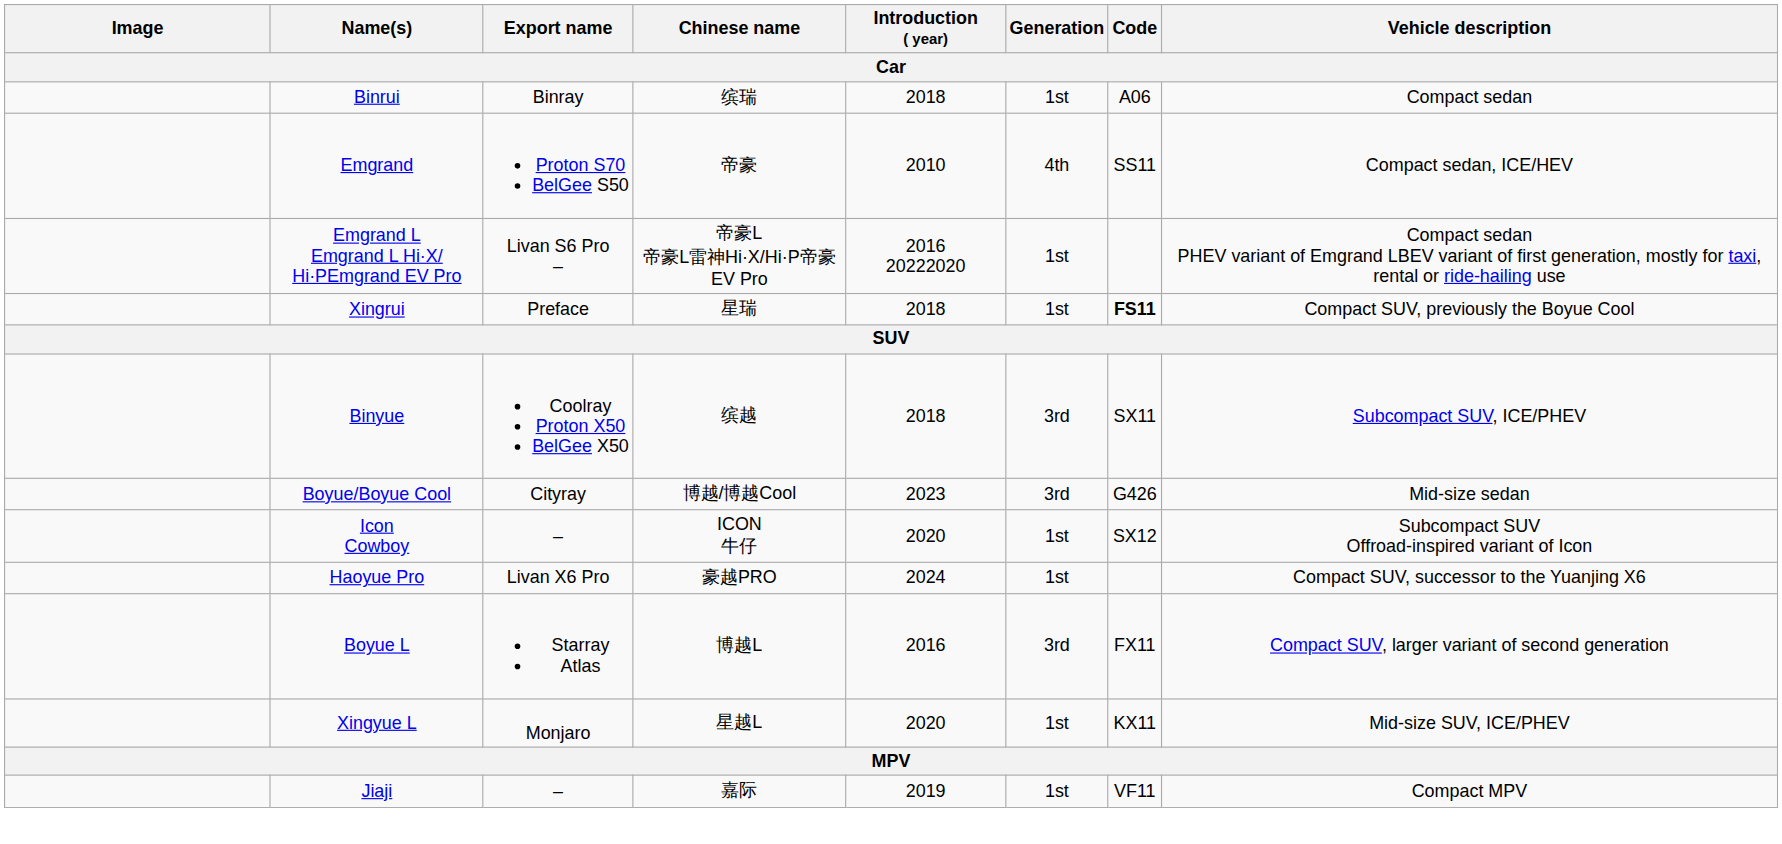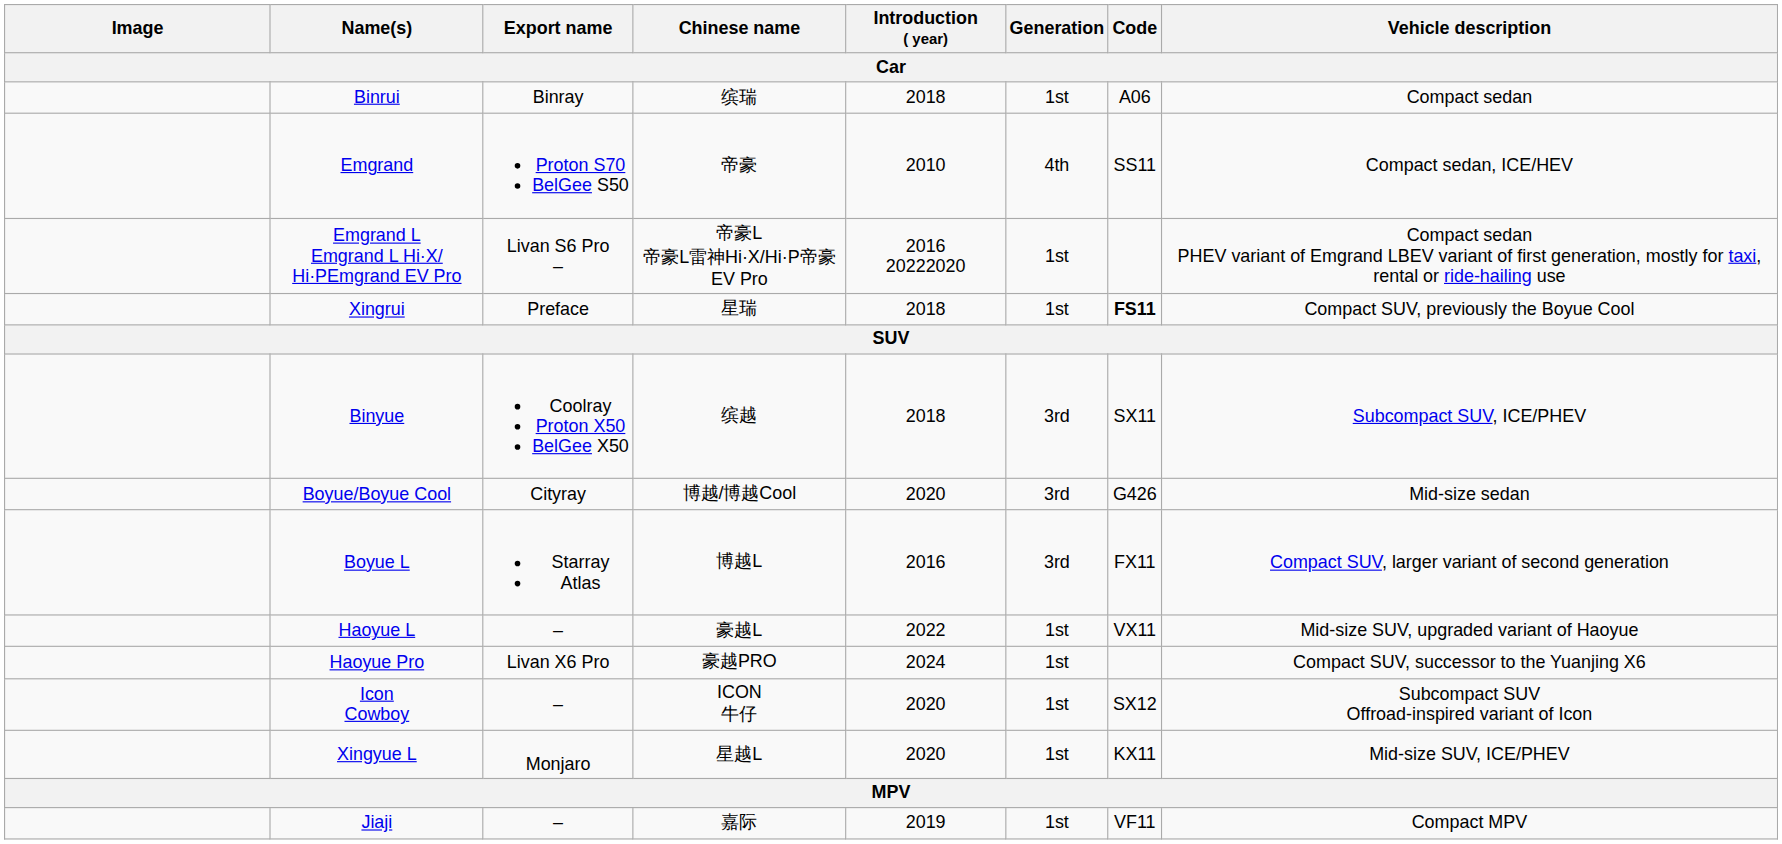Boyue/Boyue Cool | Introduction ( year): 2023 -> 2020
rows swapped: Boyue L <-> Icon Cowboy
+ row: Haoyue L | – | 豪越L | 2022 | 1st | VX11 | Mid-size SUV, upgraded variant of Haoyue
